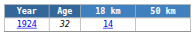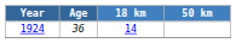1924 | Age: 32 -> 36
